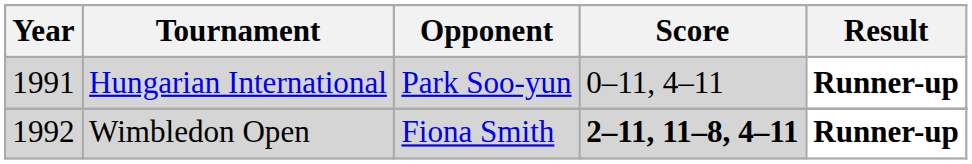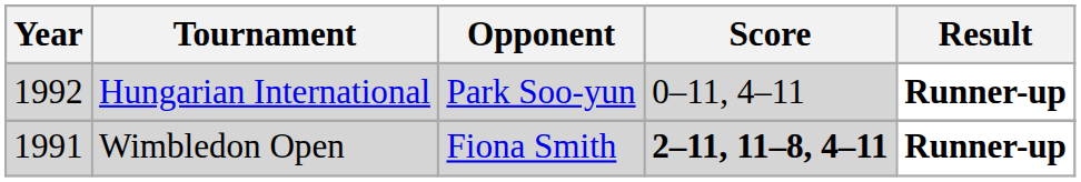Hungarian International | Year: 1991 -> 1992
Wimbledon Open | Year: 1992 -> 1991
